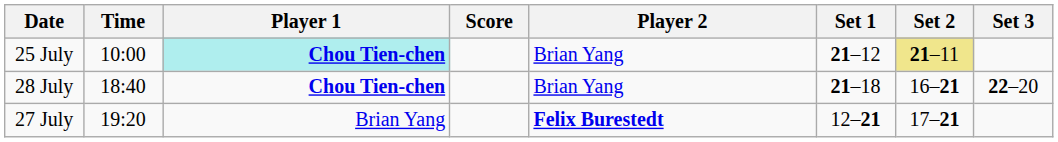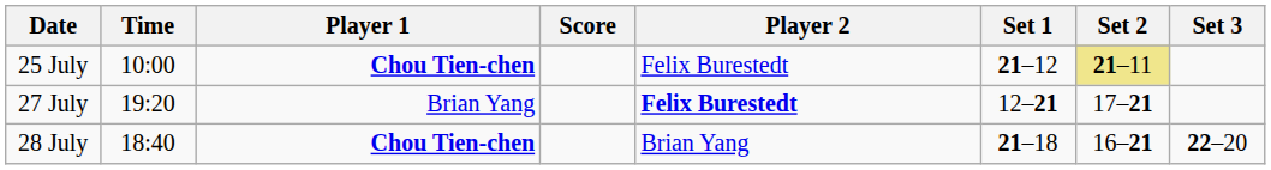25 July | Player 1: paleturquoise background -> no background
25 July | Player 2: Brian Yang -> Felix Burestedt
rows swapped: 27 July <-> 28 July
